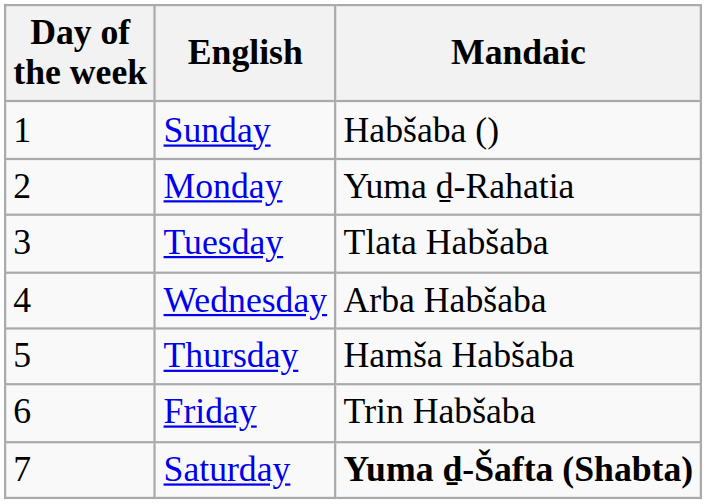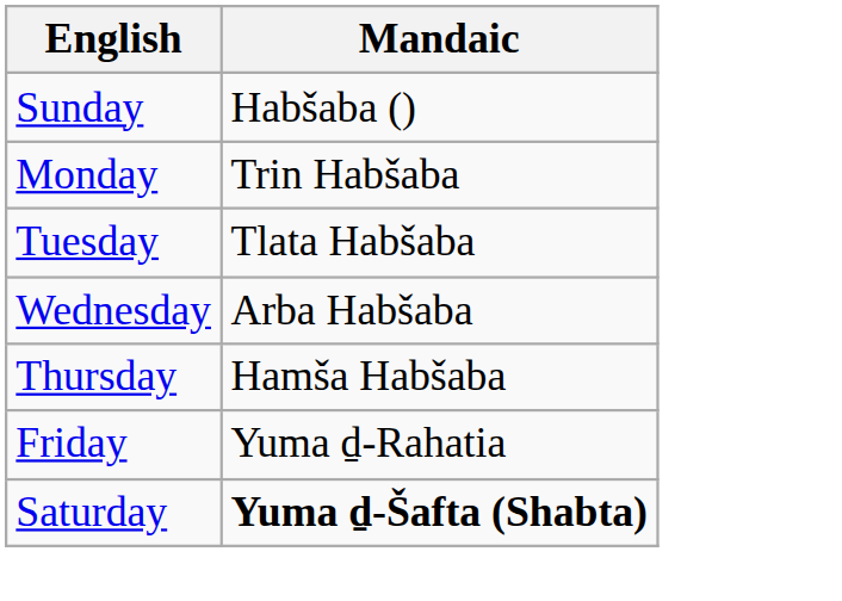- column: Day of the week | 1 | 2 | 3 | 4 | 5 | 6 | 7
Monday | Mandaic: Yuma ḏ-Rahatia -> Trin Habšaba
Friday | Mandaic: Trin Habšaba -> Yuma ḏ-Rahatia
